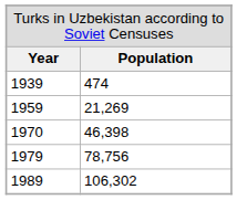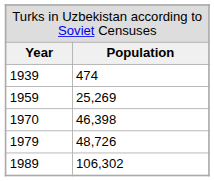1959 | column 2: 21,269 -> 25,269
1979 | column 2: 78,756 -> 48,726
